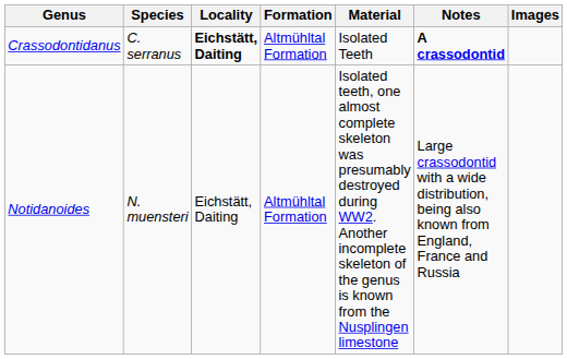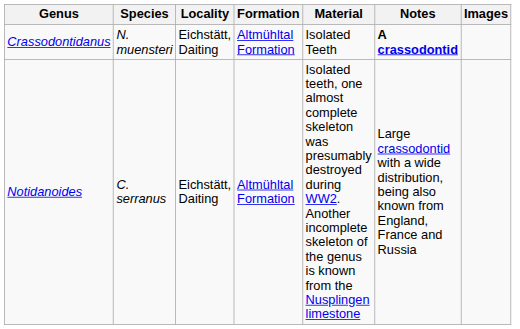Crassodontidanus | Species: C. serranus -> N. muensteri
Crassodontidanus | Locality: bold -> normal
Notidanoides | Species: N. muensteri -> C. serranus
